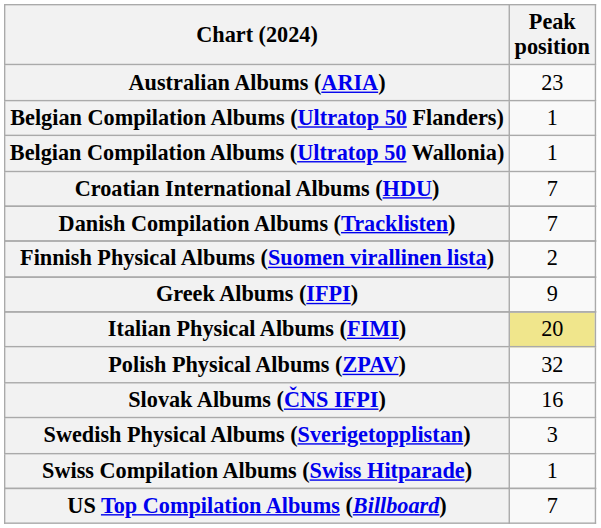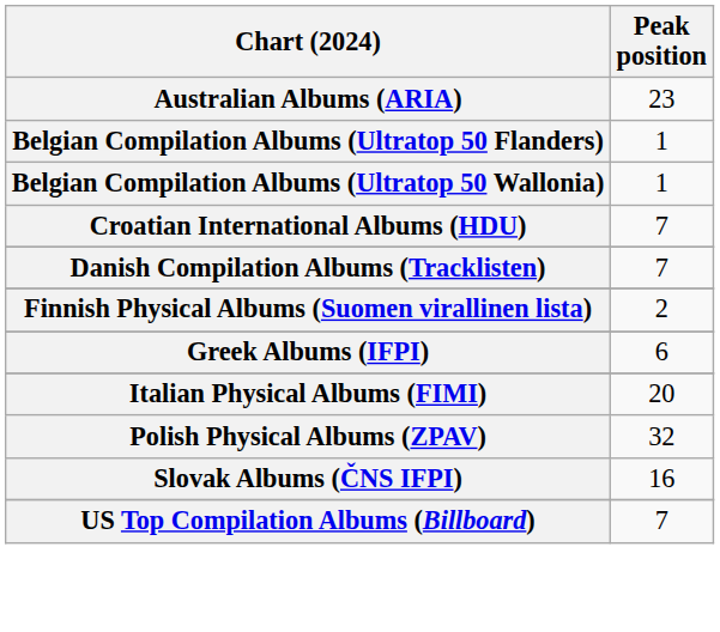Greek Albums (IFPI) | Peak position: 9 -> 6
Italian Physical Albums (FIMI) | Peak position: khaki background -> no background
- row: Swedish Physical Albums (Sverigetopplistan) | 3
- row: Swiss Compilation Albums (Swiss Hitparade) | 1
